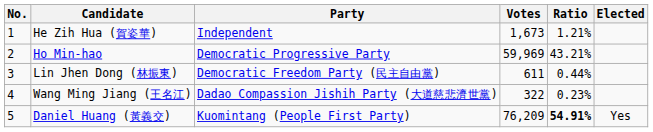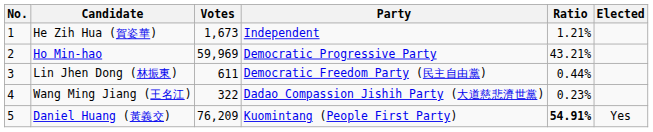columns swapped: Party <-> Votes
